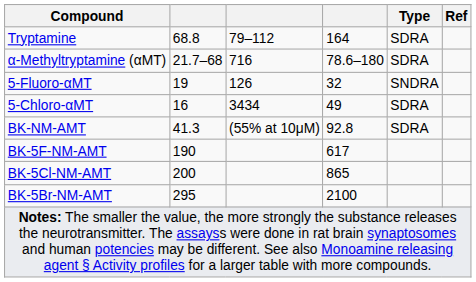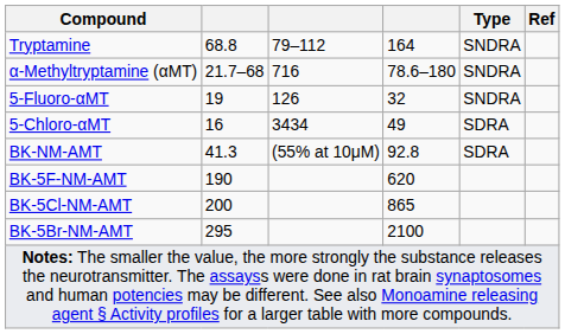Tryptamine | Type: SDRA -> SNDRA
α-Methyltryptamine (αMT) | Type: SDRA -> SNDRA
BK-5F-NM-AMT | column 4: 617 -> 620
